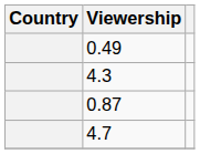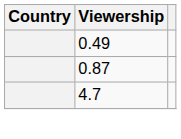- row: 4.3
